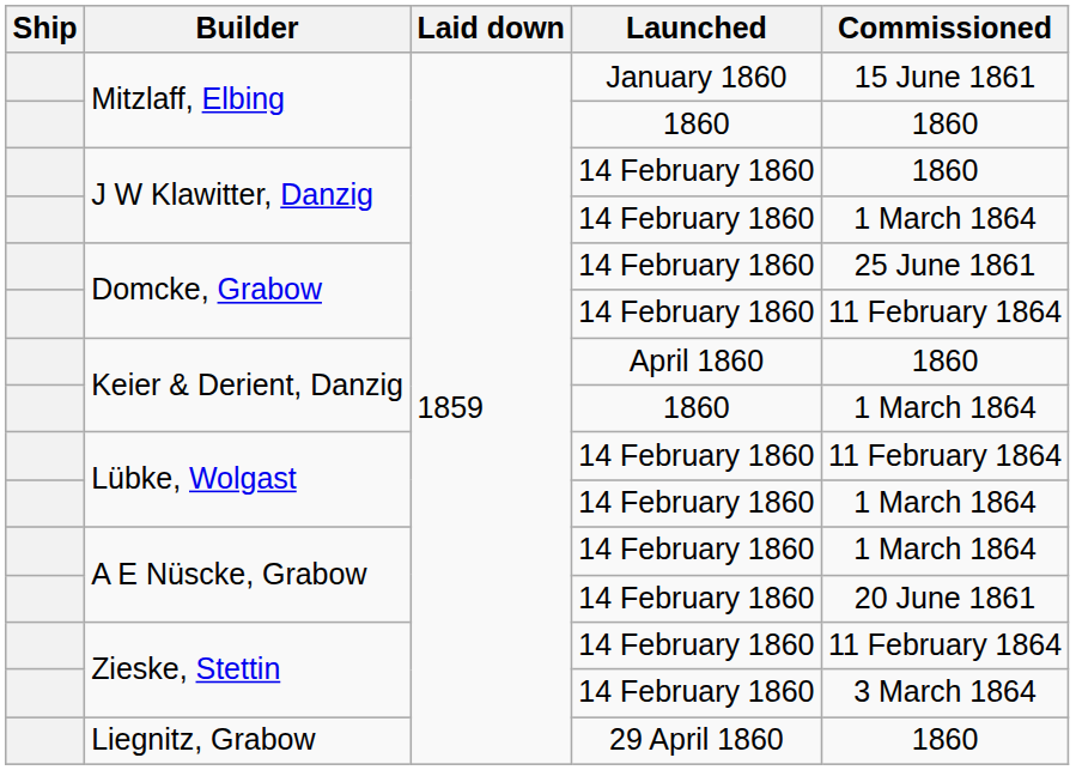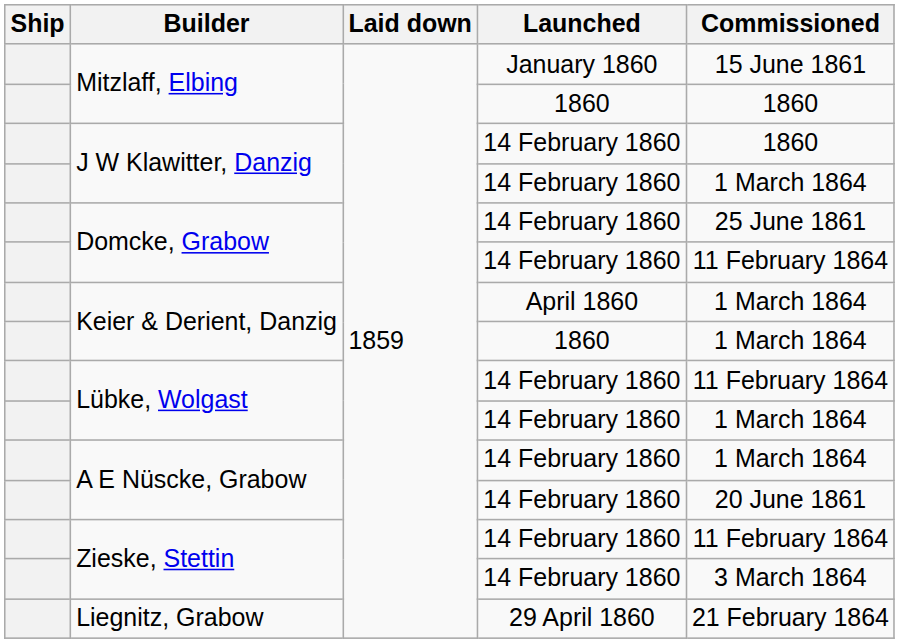Keier & Derient, Danzig / April 1860 | Commissioned: 1860 -> 1 March 1864
Liegnitz, Grabow | Commissioned: 1860 -> 21 February 1864
